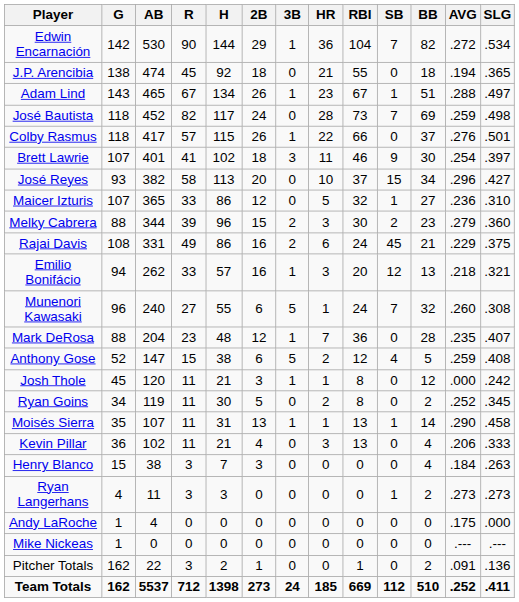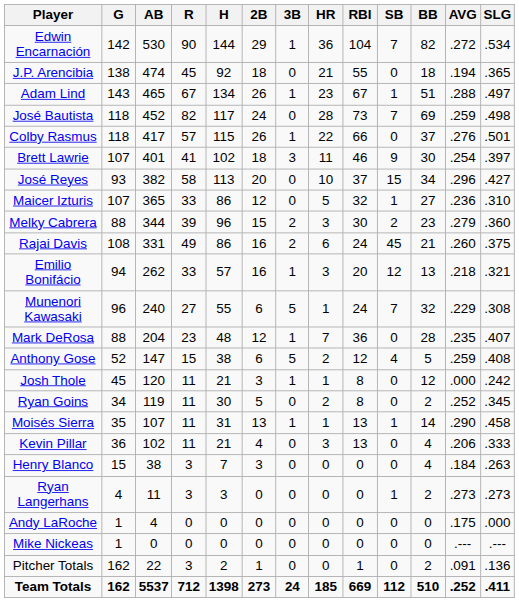Rajai Davis | AVG: .229 -> .260
Munenori Kawasaki | AVG: .260 -> .229
